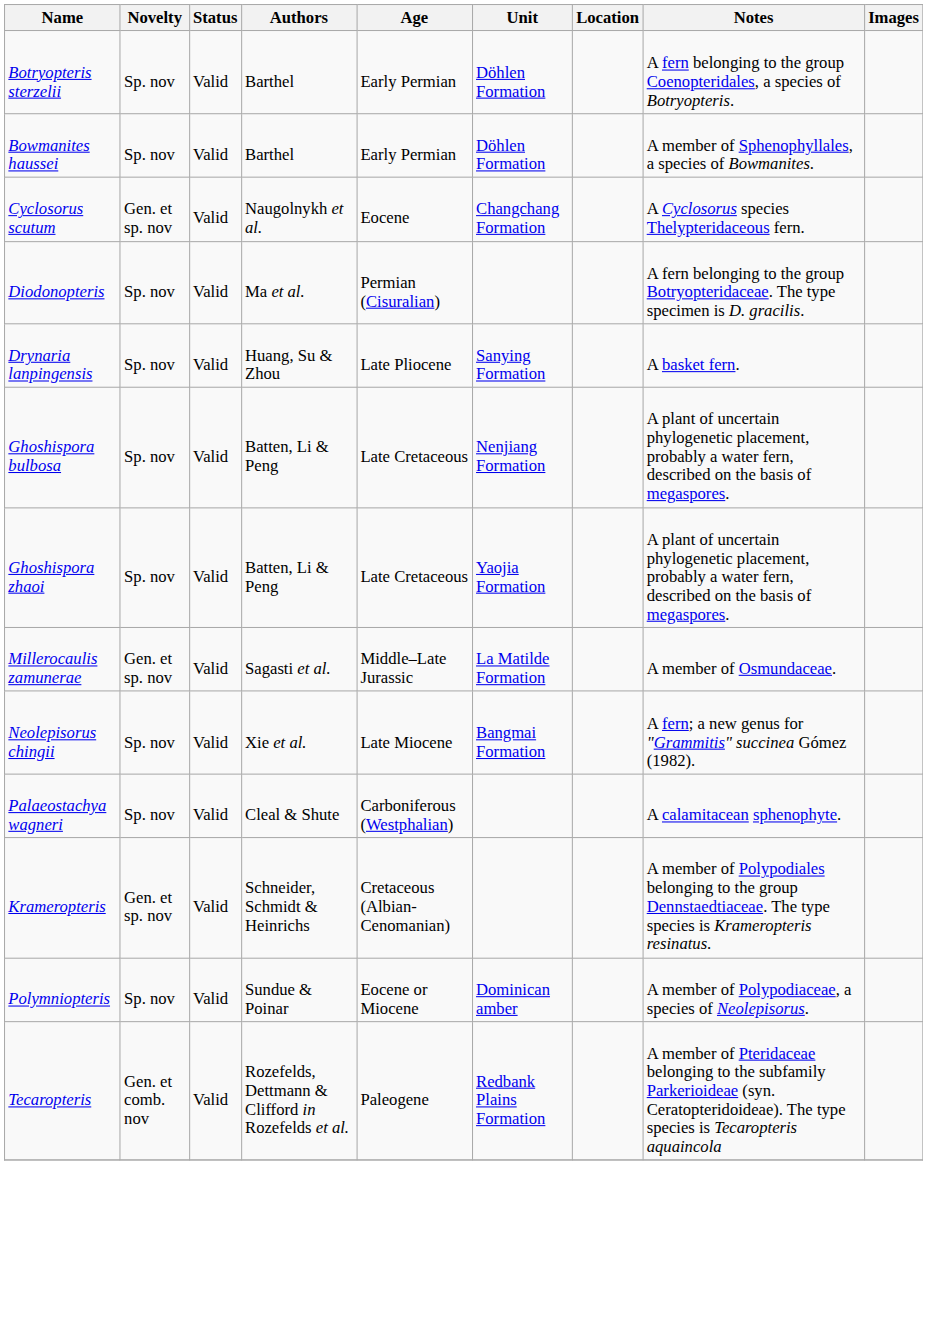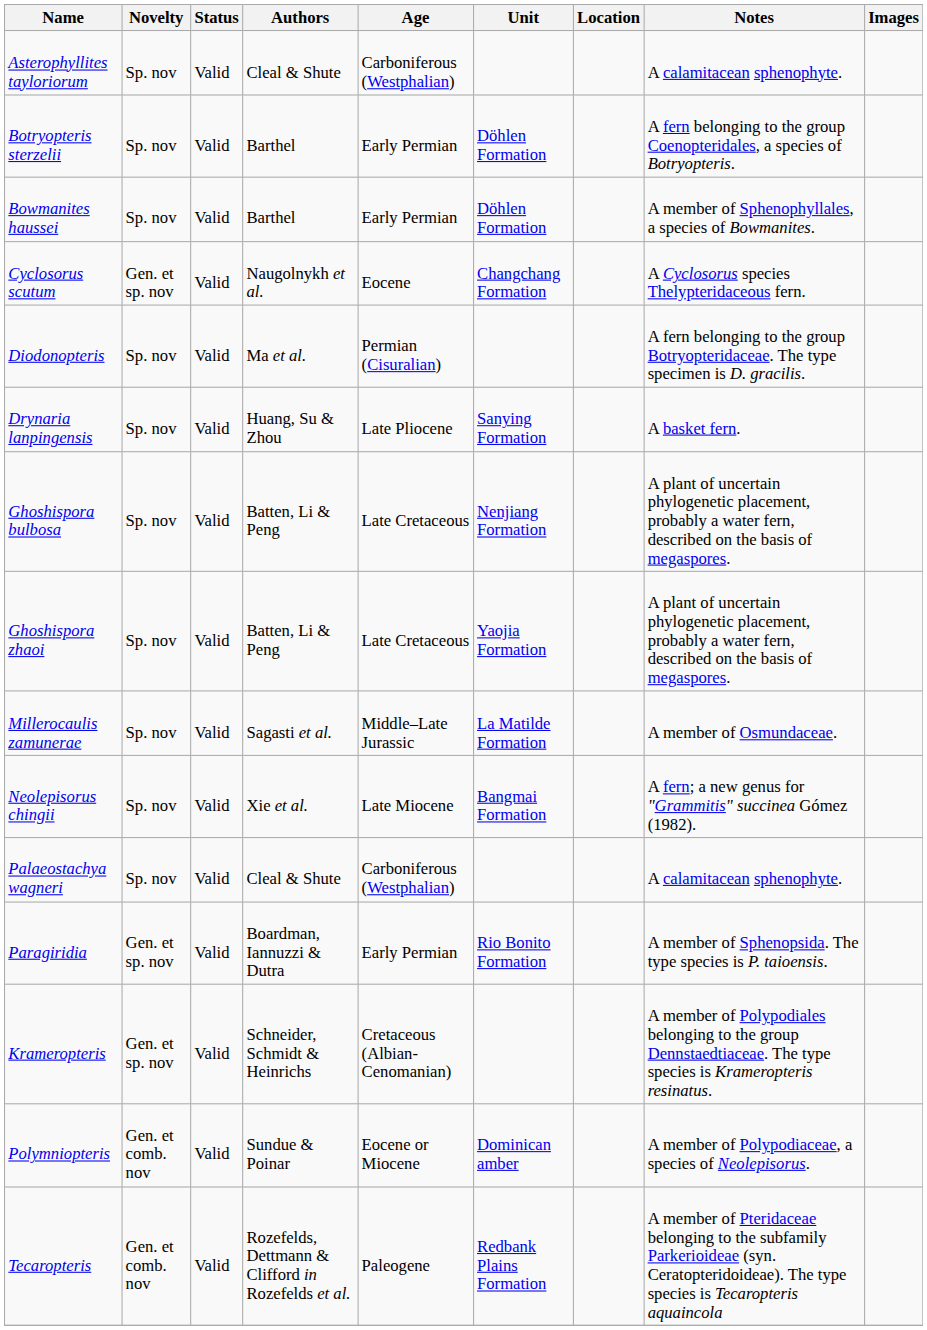+ row: Asterophyllites tayloriorum | Sp. nov | Valid | Cleal & Shute | Carboniferous (Westphalian) | A calamitacean sphenophyte.
Millerocaulis zamunerae | Novelty: Gen. et sp. nov -> Sp. nov
+ row: Paragiridia | Gen. et sp. nov | Valid | Boardman, Iannuzzi & Dutra | Early Permian | Rio Bonito Formation | A member of Sphenopsida. The type species is P. taioensis.
Polymniopteris | Novelty: Sp. nov -> Gen. et comb. nov
